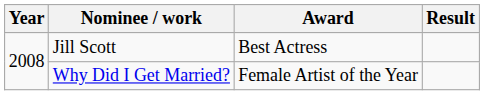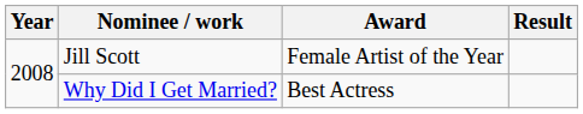Jill Scott | Award: Best Actress -> Female Artist of the Year
Why Did I Get Married? | Award: Female Artist of the Year -> Best Actress
